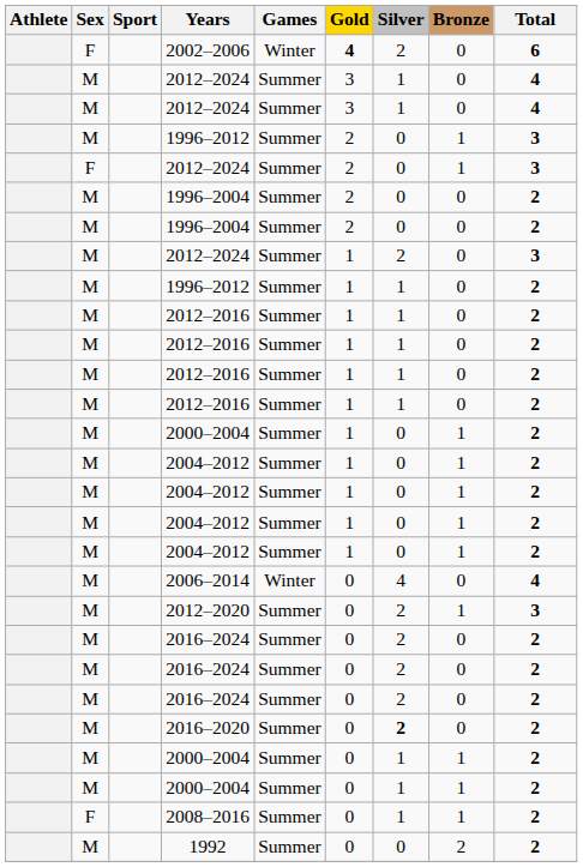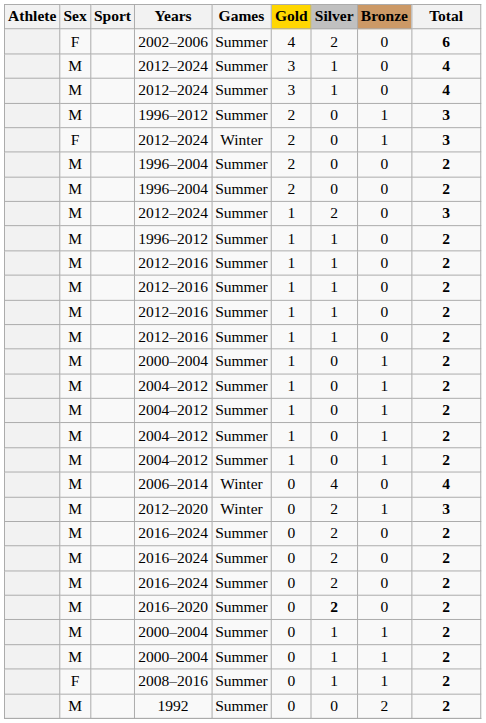2002–2006 | Games: Winter -> Summer
2002–2006 | Gold: bold -> normal
F / 2012–2024 | Games: Summer -> Winter
2012–2020 | Games: Summer -> Winter
